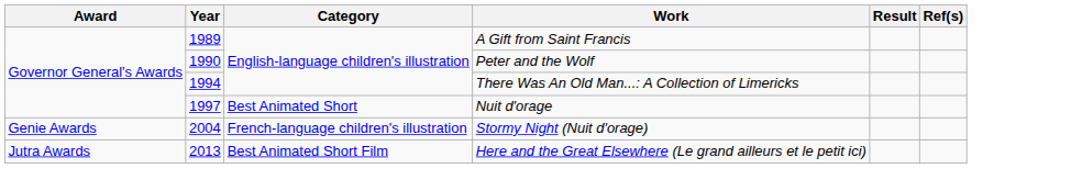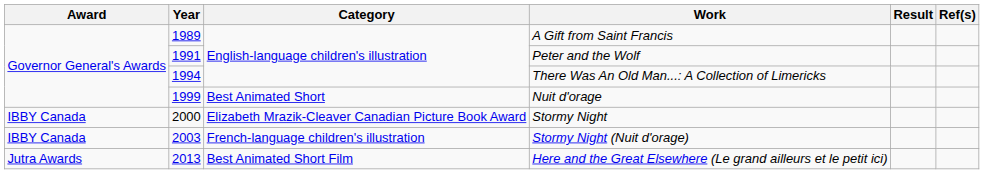Peter and the Wolf | Year: 1990 -> 1991
Nuit d'orage | Year: 1997 -> 1999
+ row: IBBY Canada | 2000 | Elizabeth Mrazik-Cleaver Canadian Picture Book Award | Stormy Night
Stormy Night (Nuit d'orage) | Award: Genie Awards -> IBBY Canada
Stormy Night (Nuit d'orage) | Year: 2004 -> 2003
